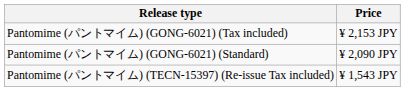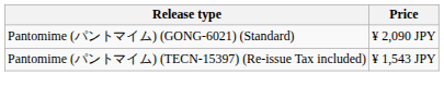- row: Pantomime (パントマイム) (GONG-6021) (Tax included) | ¥ 2,153 JPY
